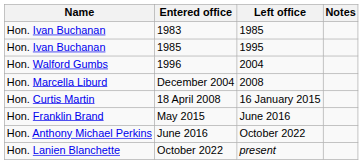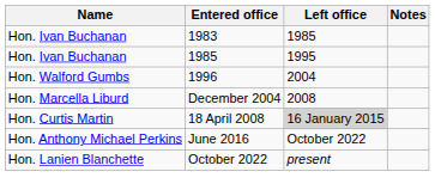18 April 2008 | Left office: no background -> lightgrey background
- row: Hon. Franklin Brand | May 2015 | June 2016
